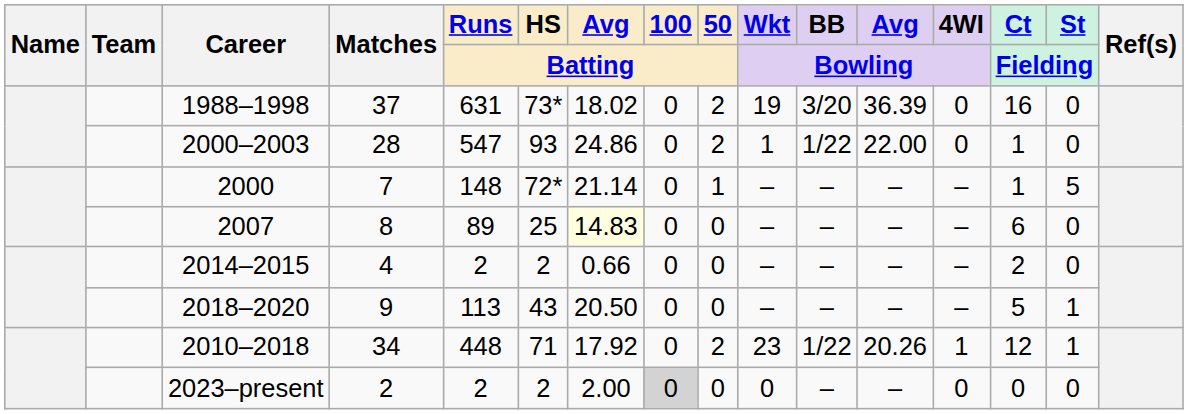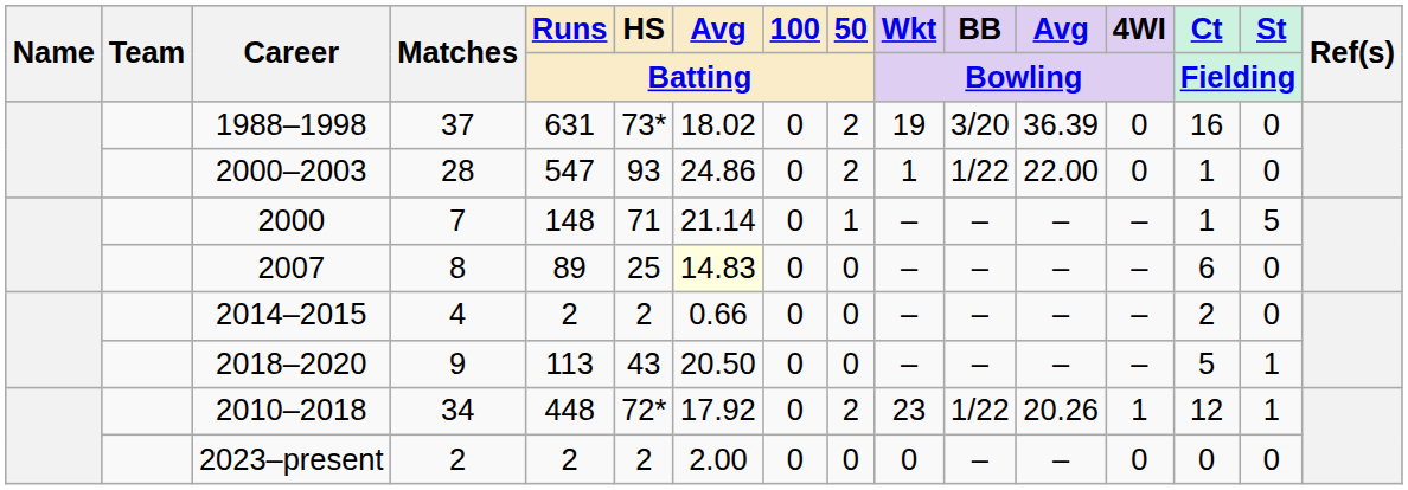2000 | HS / Batting: 72* -> 71
2010–2018 | HS / Batting: 71 -> 72*
2023–present | 100 / Batting: lightgrey background -> no background
